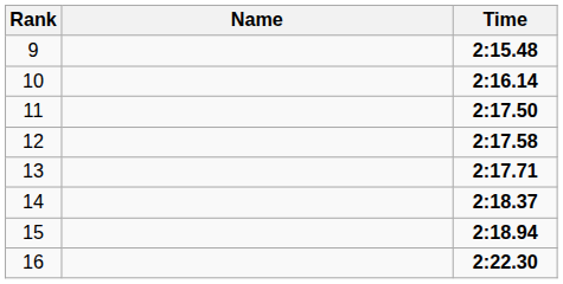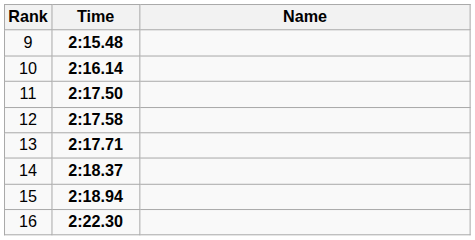columns swapped: Name <-> Time
